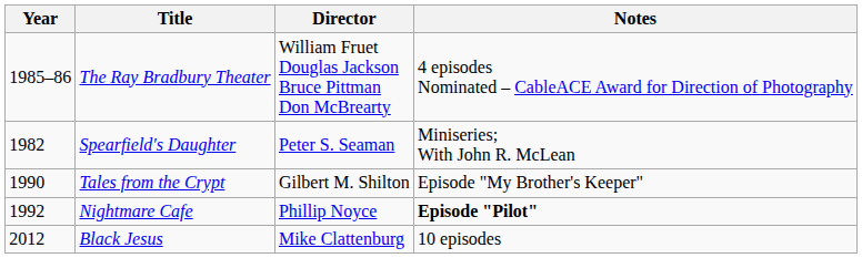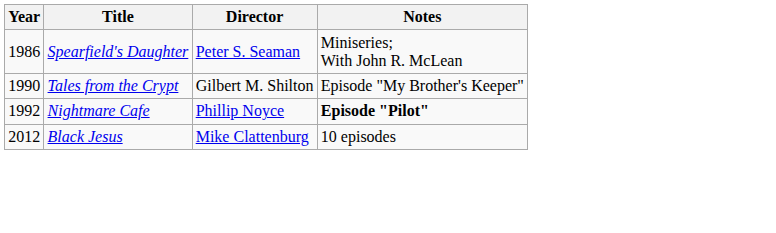- row: 1985–86 | The Ray Bradbury Theater | William Fruet Douglas Jackson Bruce Pittman Don McBrearty | 4 episodes Nominated – CableACE Award for Direction of Photography
Spearfield's Daughter | Year: 1982 -> 1986
